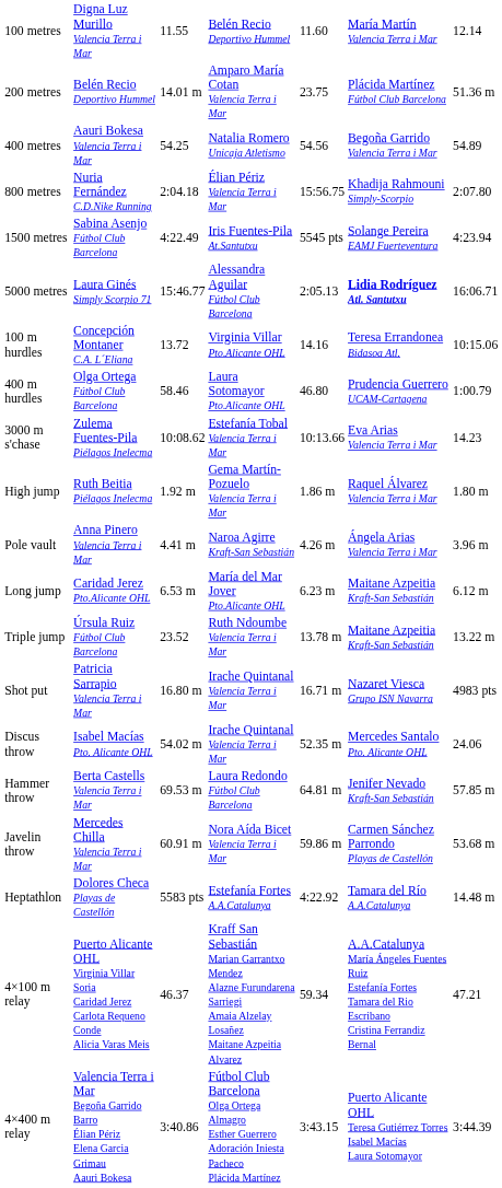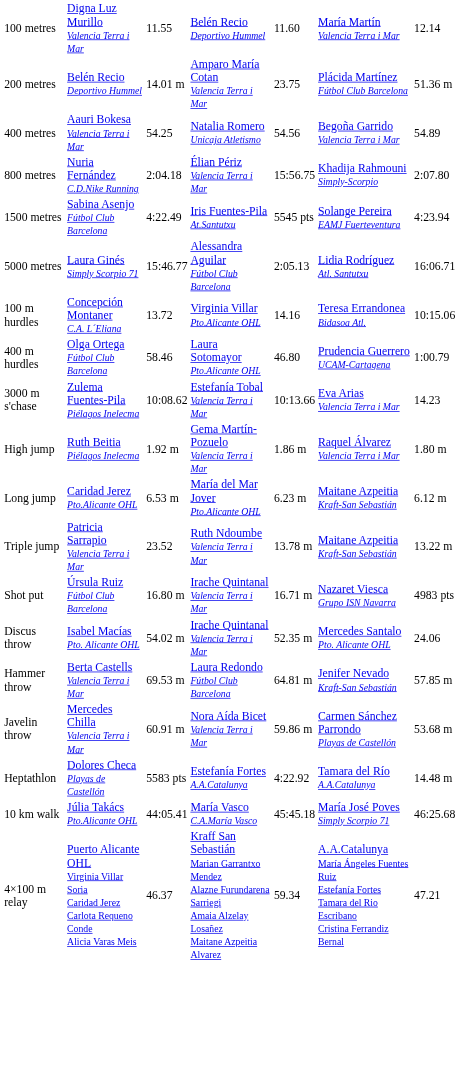5000 metres | column 6: bold -> normal
- row: Pole vault | Anna Pinero Valencia Terra i Mar | 4.41 m | Naroa Agirre Kraft-San Sebastián | 4.26 m | Ángela Arias Valencia Terra i Mar | 3.96 m
Triple jump | column 2: Úrsula Ruiz Fútbol Club Barcelona -> Patricia Sarrapio Valencia Terra i Mar
Shot put | column 2: Patricia Sarrapio Valencia Terra i Mar -> Úrsula Ruiz Fútbol Club Barcelona
+ row: 10 km walk | Júlia Takács Pto.Alicante OHL | 44:05.41 | María Vasco C.A.María Vasco | 45:45.18 | María José Poves Simply Scorpio 71 | 46:25.68
- row: 4×400 m relay | Valencia Terra i Mar Begoña Garrido Barro Élian Périz Elena Garcia Grimau Aauri Bokesa | 3:40.86 | Fútbol Club Barcelona Olga Ortega Almagro Esther Guerrero Adoración Iniesta Pacheco Plácida Martínez | 3:43.15 | Puerto Alicante OHL Teresa Gutiérrez Torres Isabel Macías Laura Sotomayor | 3:44.39
